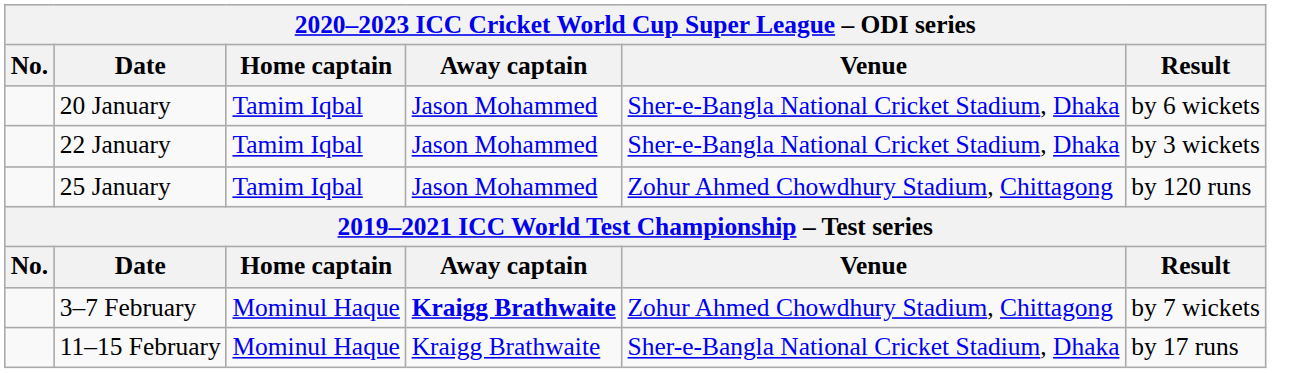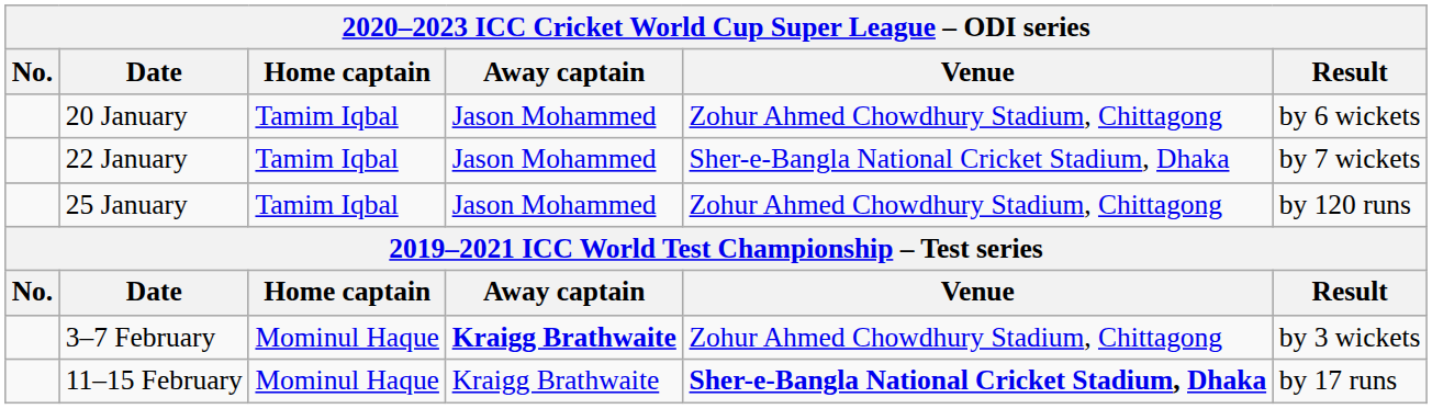20 January | Venue: Sher-e-Bangla National Cricket Stadium, Dhaka -> Zohur Ahmed Chowdhury Stadium, Chittagong
22 January | Result: by 3 wickets -> by 7 wickets
3–7 February | Result: by 7 wickets -> by 3 wickets
11–15 February | Venue: normal -> bold
